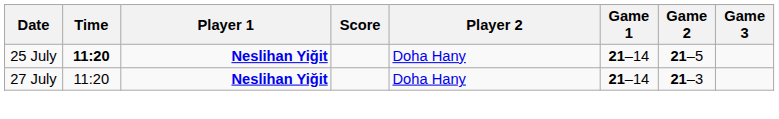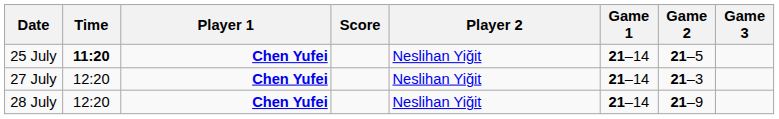25 July | Player 1: Neslihan Yiğit -> Chen Yufei
25 July | Player 2: Doha Hany -> Neslihan Yiğit
27 July | Time: 11:20 -> 12:20
27 July | Player 1: Neslihan Yiğit -> Chen Yufei
27 July | Player 2: Doha Hany -> Neslihan Yiğit
+ row: 28 July | 12:20 | Chen Yufei | Neslihan Yiğit | 21–14 | 21–9
